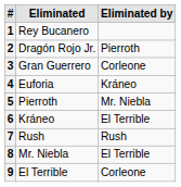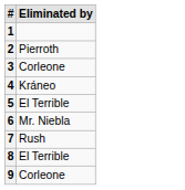- column: Eliminated | Rey Bucanero | Dragón Rojo Jr. | Gran Guerrero | Euforia | Pierroth | Kráneo | Rush | Mr. Niebla | El Terrible
5 | Eliminated by: Mr. Niebla -> El Terrible
6 | Eliminated by: El Terrible -> Mr. Niebla
